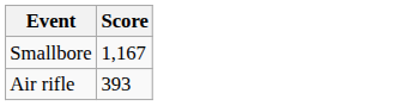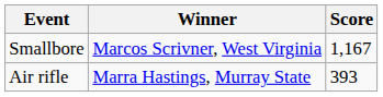+ column: Winner | Marcos Scrivner, West Virginia | Marra Hastings, Murray State
